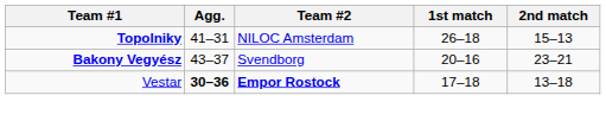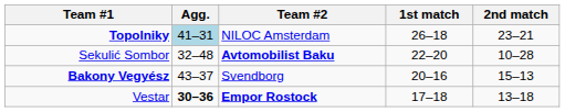Topolniky | Agg.: no background -> lightblue background
Topolniky | 2nd match: 15–13 -> 23–21
+ row: Sekulić Sombor | 32–48 | Avtomobilist Baku | 22–20 | 10–28
Bakony Vegyész | 2nd match: 23–21 -> 15–13
